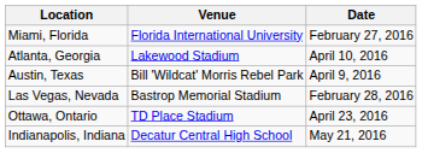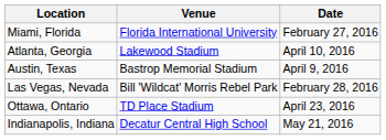Austin, Texas | Venue: Bill 'Wildcat' Morris Rebel Park -> Bastrop Memorial Stadium
Las Vegas, Nevada | Venue: Bastrop Memorial Stadium -> Bill 'Wildcat' Morris Rebel Park
